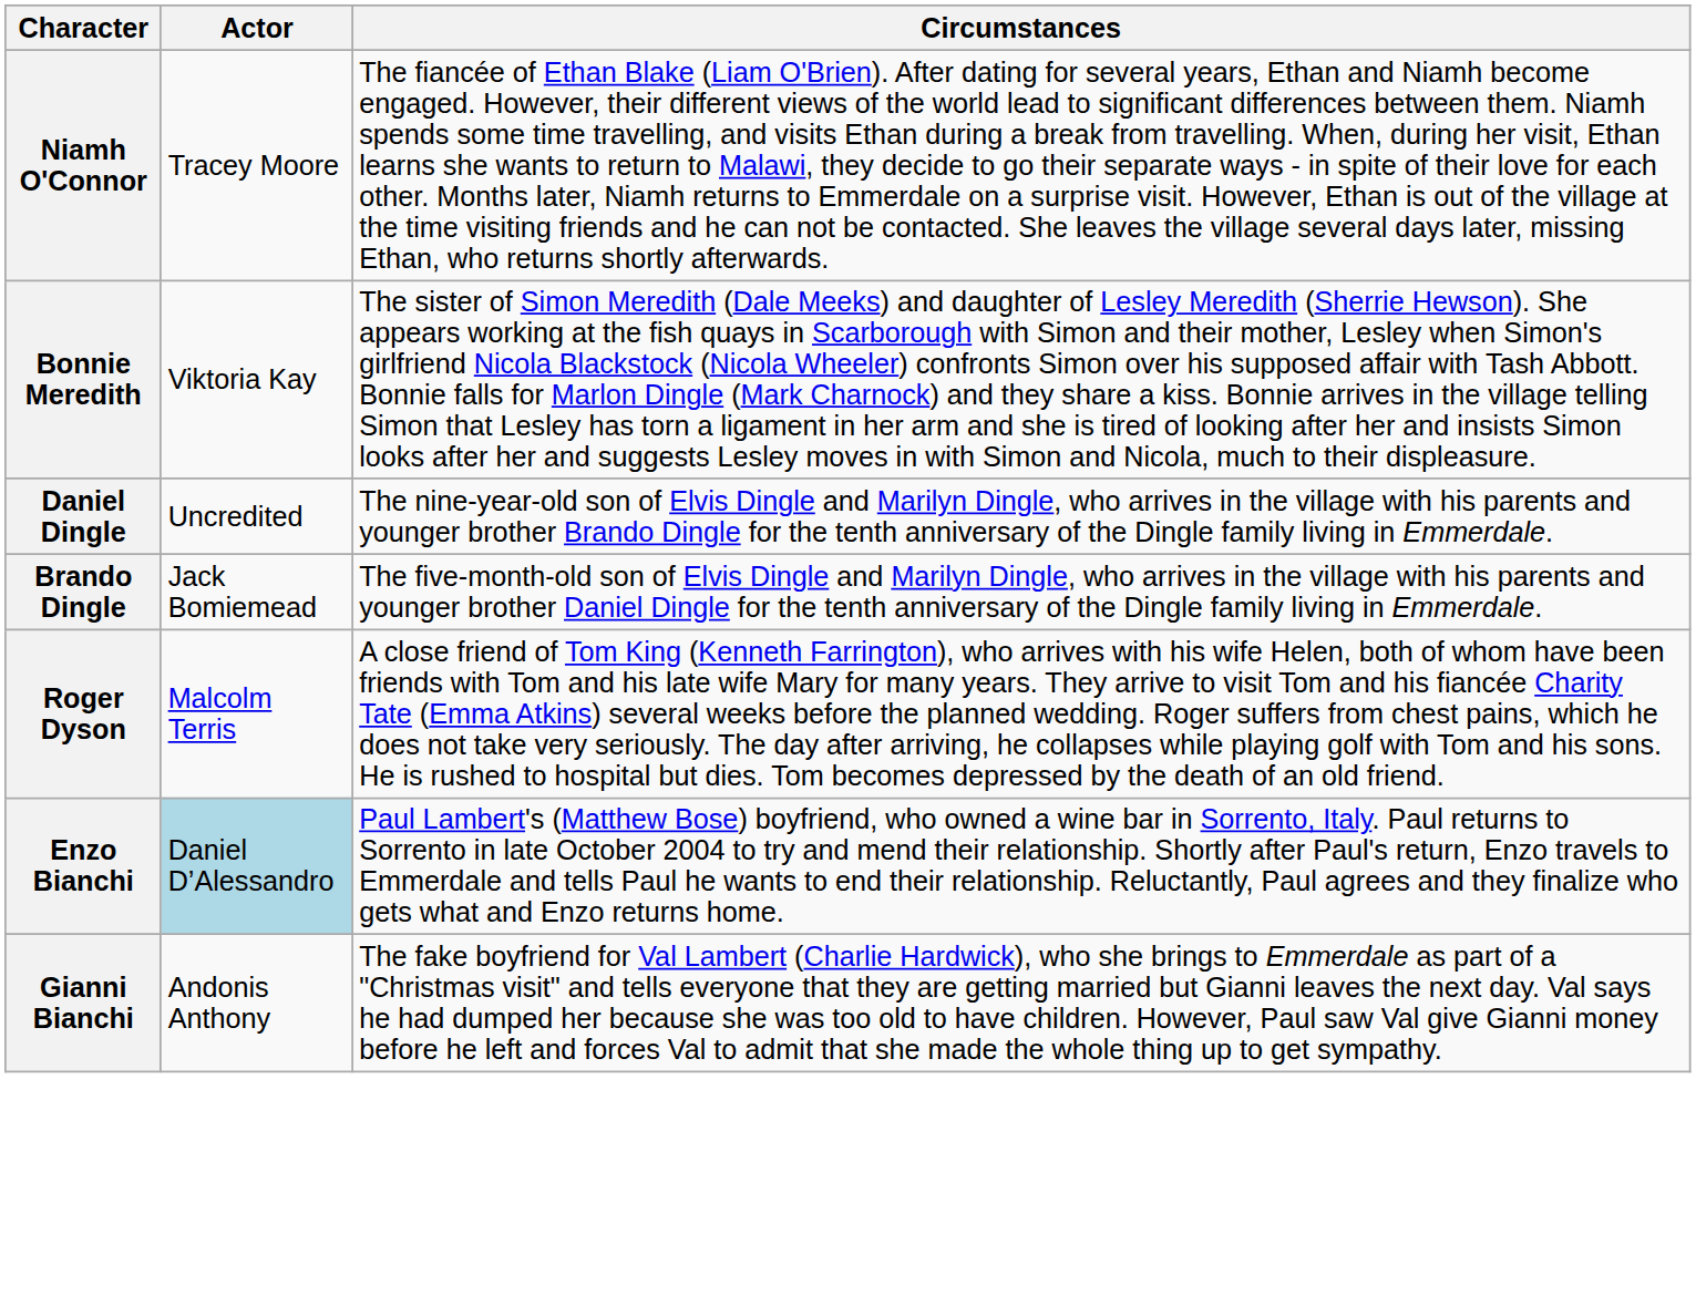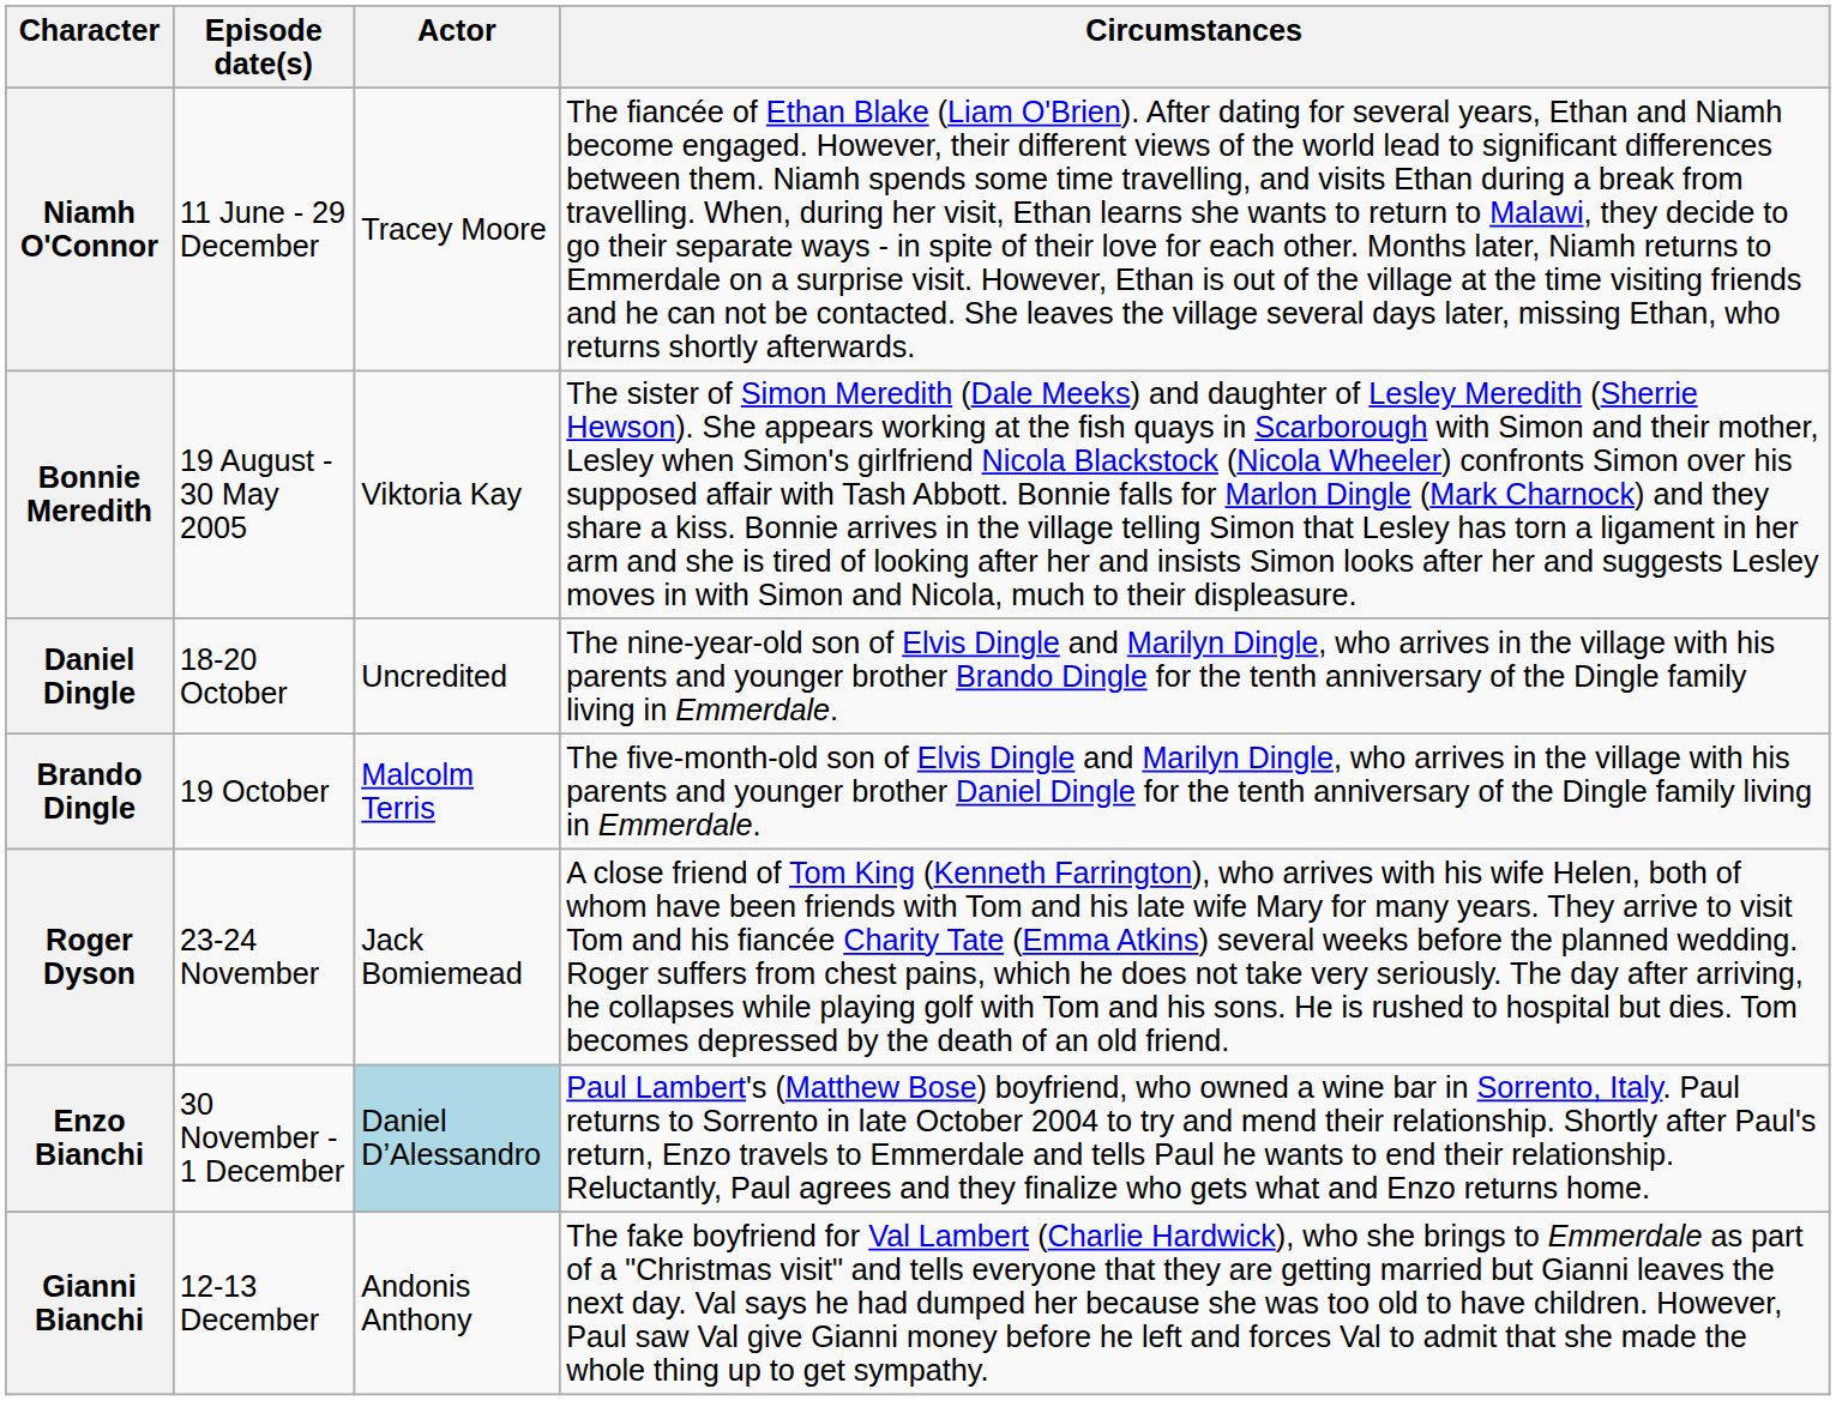+ column: Episode date(s) | 11 June - 29 December | 19 August - 30 May 2005 | 18-20 October | 19 October | 23-24 November | 30 November - 1 December | 12-13 December
Brando Dingle | Actor: Jack Bomiemead -> Malcolm Terris
Roger Dyson | Actor: Malcolm Terris -> Jack Bomiemead
